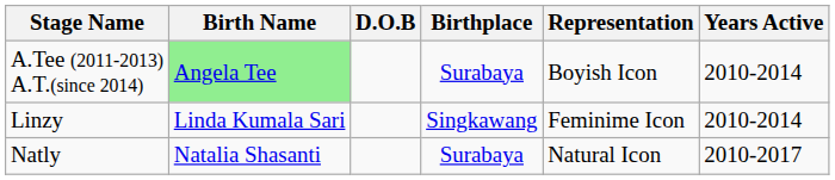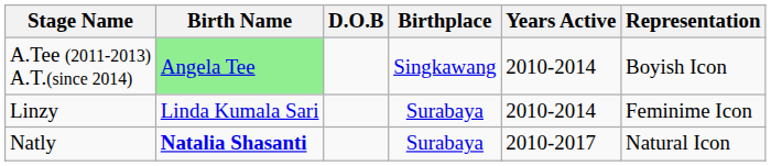columns swapped: Representation <-> Years Active
A.Tee (2011-2013) A.T.(since 2014) | Birthplace: Surabaya -> Singkawang
Linzy | Birthplace: Singkawang -> Surabaya
Natly | Birth Name: normal -> bold
